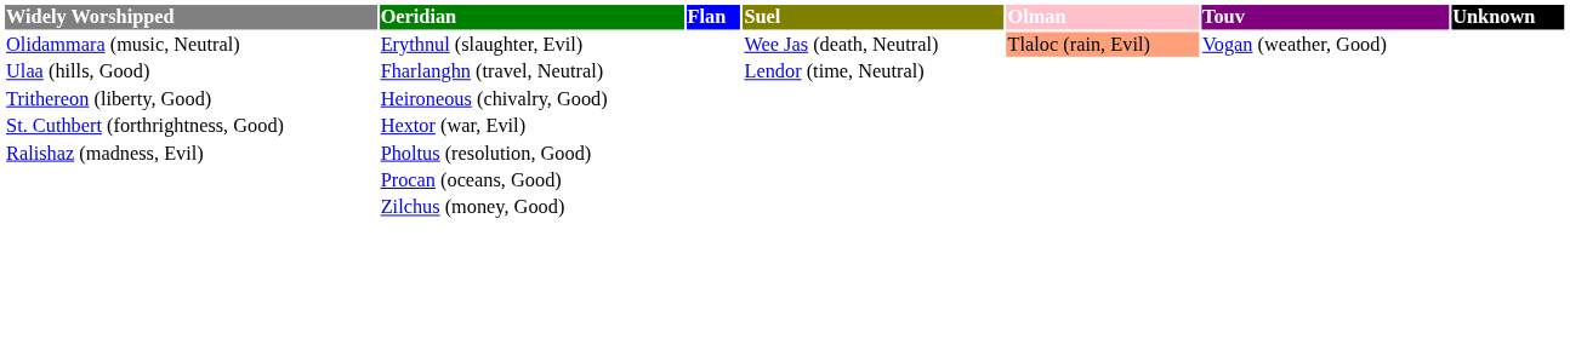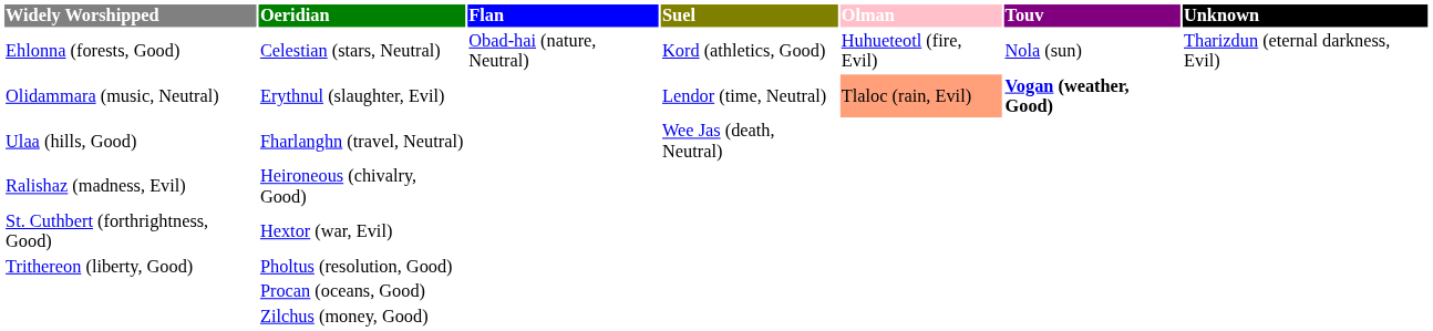+ row: Ehlonna (forests, Good) | Celestian (stars, Neutral) | Obad-hai (nature, Neutral) | Kord (athletics, Good) | Huhueteotl (fire, Evil) | Nola (sun) | Tharizdun (eternal darkness, Evil)
Erythnul (slaughter, Evil) | Suel: Wee Jas (death, Neutral) -> Lendor (time, Neutral)
Erythnul (slaughter, Evil) | Touv: normal -> bold
Fharlanghn (travel, Neutral) | Suel: Lendor (time, Neutral) -> Wee Jas (death, Neutral)
Heironeous (chivalry, Good) | Widely Worshipped: Trithereon (liberty, Good) -> Ralishaz (madness, Evil)
Pholtus (resolution, Good) | Widely Worshipped: Ralishaz (madness, Evil) -> Trithereon (liberty, Good)
